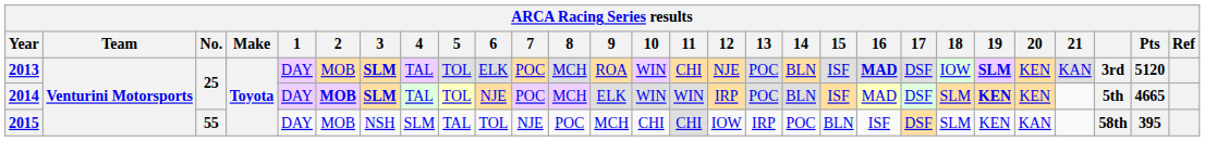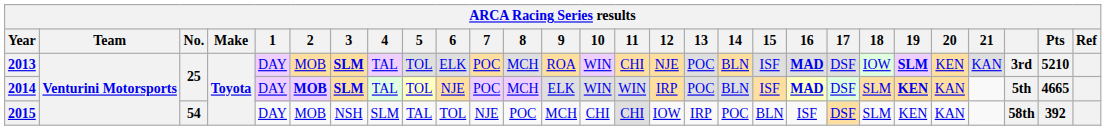2013 | Pts: 5120 -> 5210
2014 | 16: normal -> bold
2014 | 20: KEN -> KAN
2015 | No.: 55 -> 54
2015 | Pts: 395 -> 392
